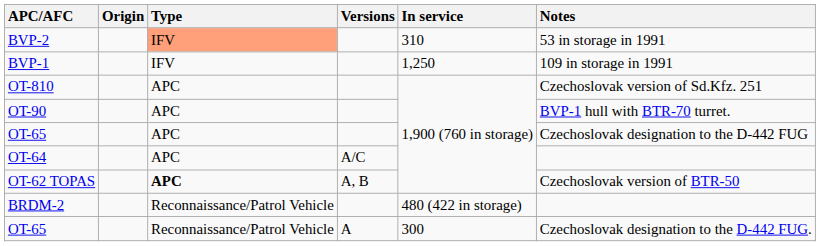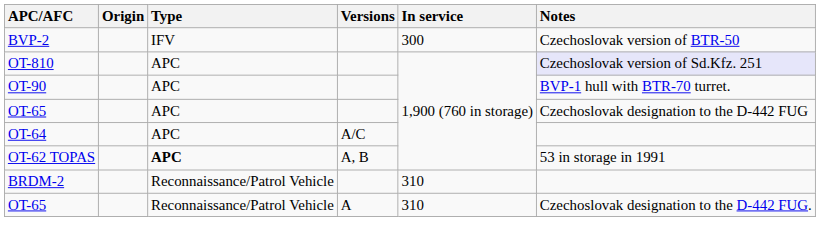BVP-2 | Type: lightsalmon background -> no background
BVP-2 | In service: 310 -> 300
BVP-2 | Notes: 53 in storage in 1991 -> Czechoslovak version of BTR-50
- row: BVP-1 | IFV | 1,250 | 109 in storage in 1991
OT-810 | Notes: no background -> lavender background
OT-62 TOPAS | Notes: Czechoslovak version of BTR-50 -> 53 in storage in 1991
BRDM-2 | In service: 480 (422 in storage) -> 310
OT-65 / A | In service: 300 -> 310
